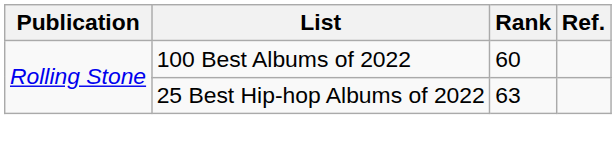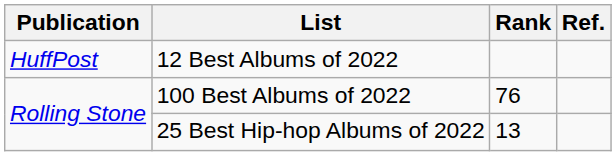+ row: HuffPost | 12 Best Albums of 2022
100 Best Albums of 2022 | Rank: 60 -> 76
25 Best Hip-hop Albums of 2022 | Rank: 63 -> 13
